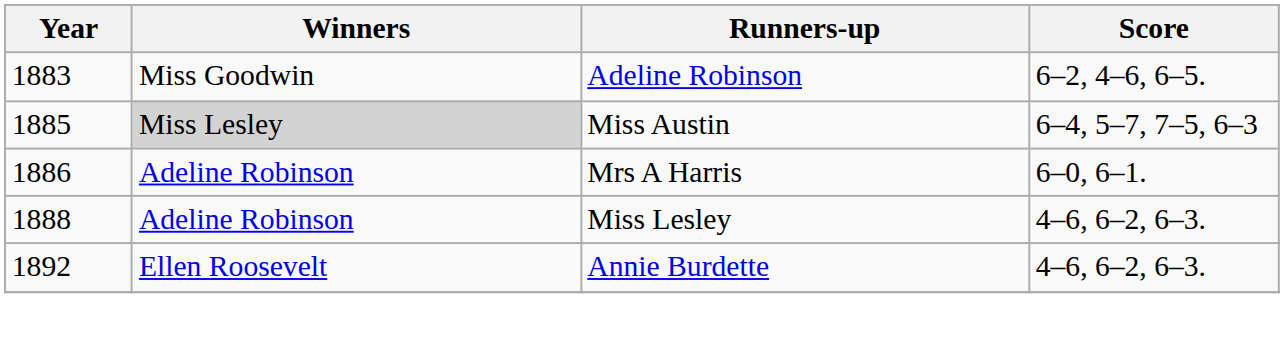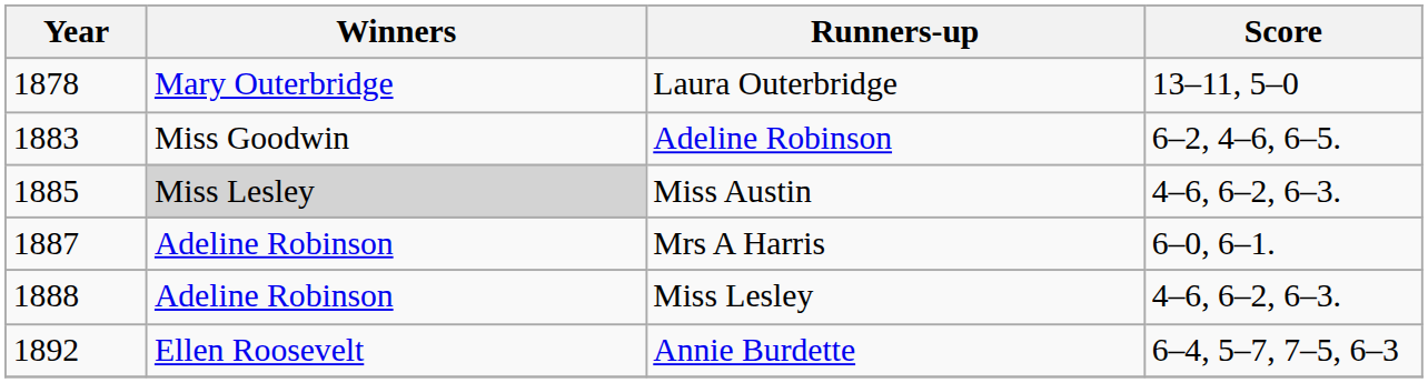+ row: 1878 | Mary Outerbridge | Laura Outerbridge | 13–11, 5–0
Miss Austin | Score: 6–4, 5–7, 7–5, 6–3 -> 4–6, 6–2, 6–3.
Mrs A Harris | Year: 1886 -> 1887
Annie Burdette | Score: 4–6, 6–2, 6–3. -> 6–4, 5–7, 7–5, 6–3
